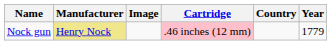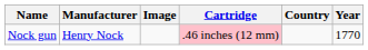Nock gun | Manufacturer: khaki background -> no background
Nock gun | Year: 1779 -> 1770
